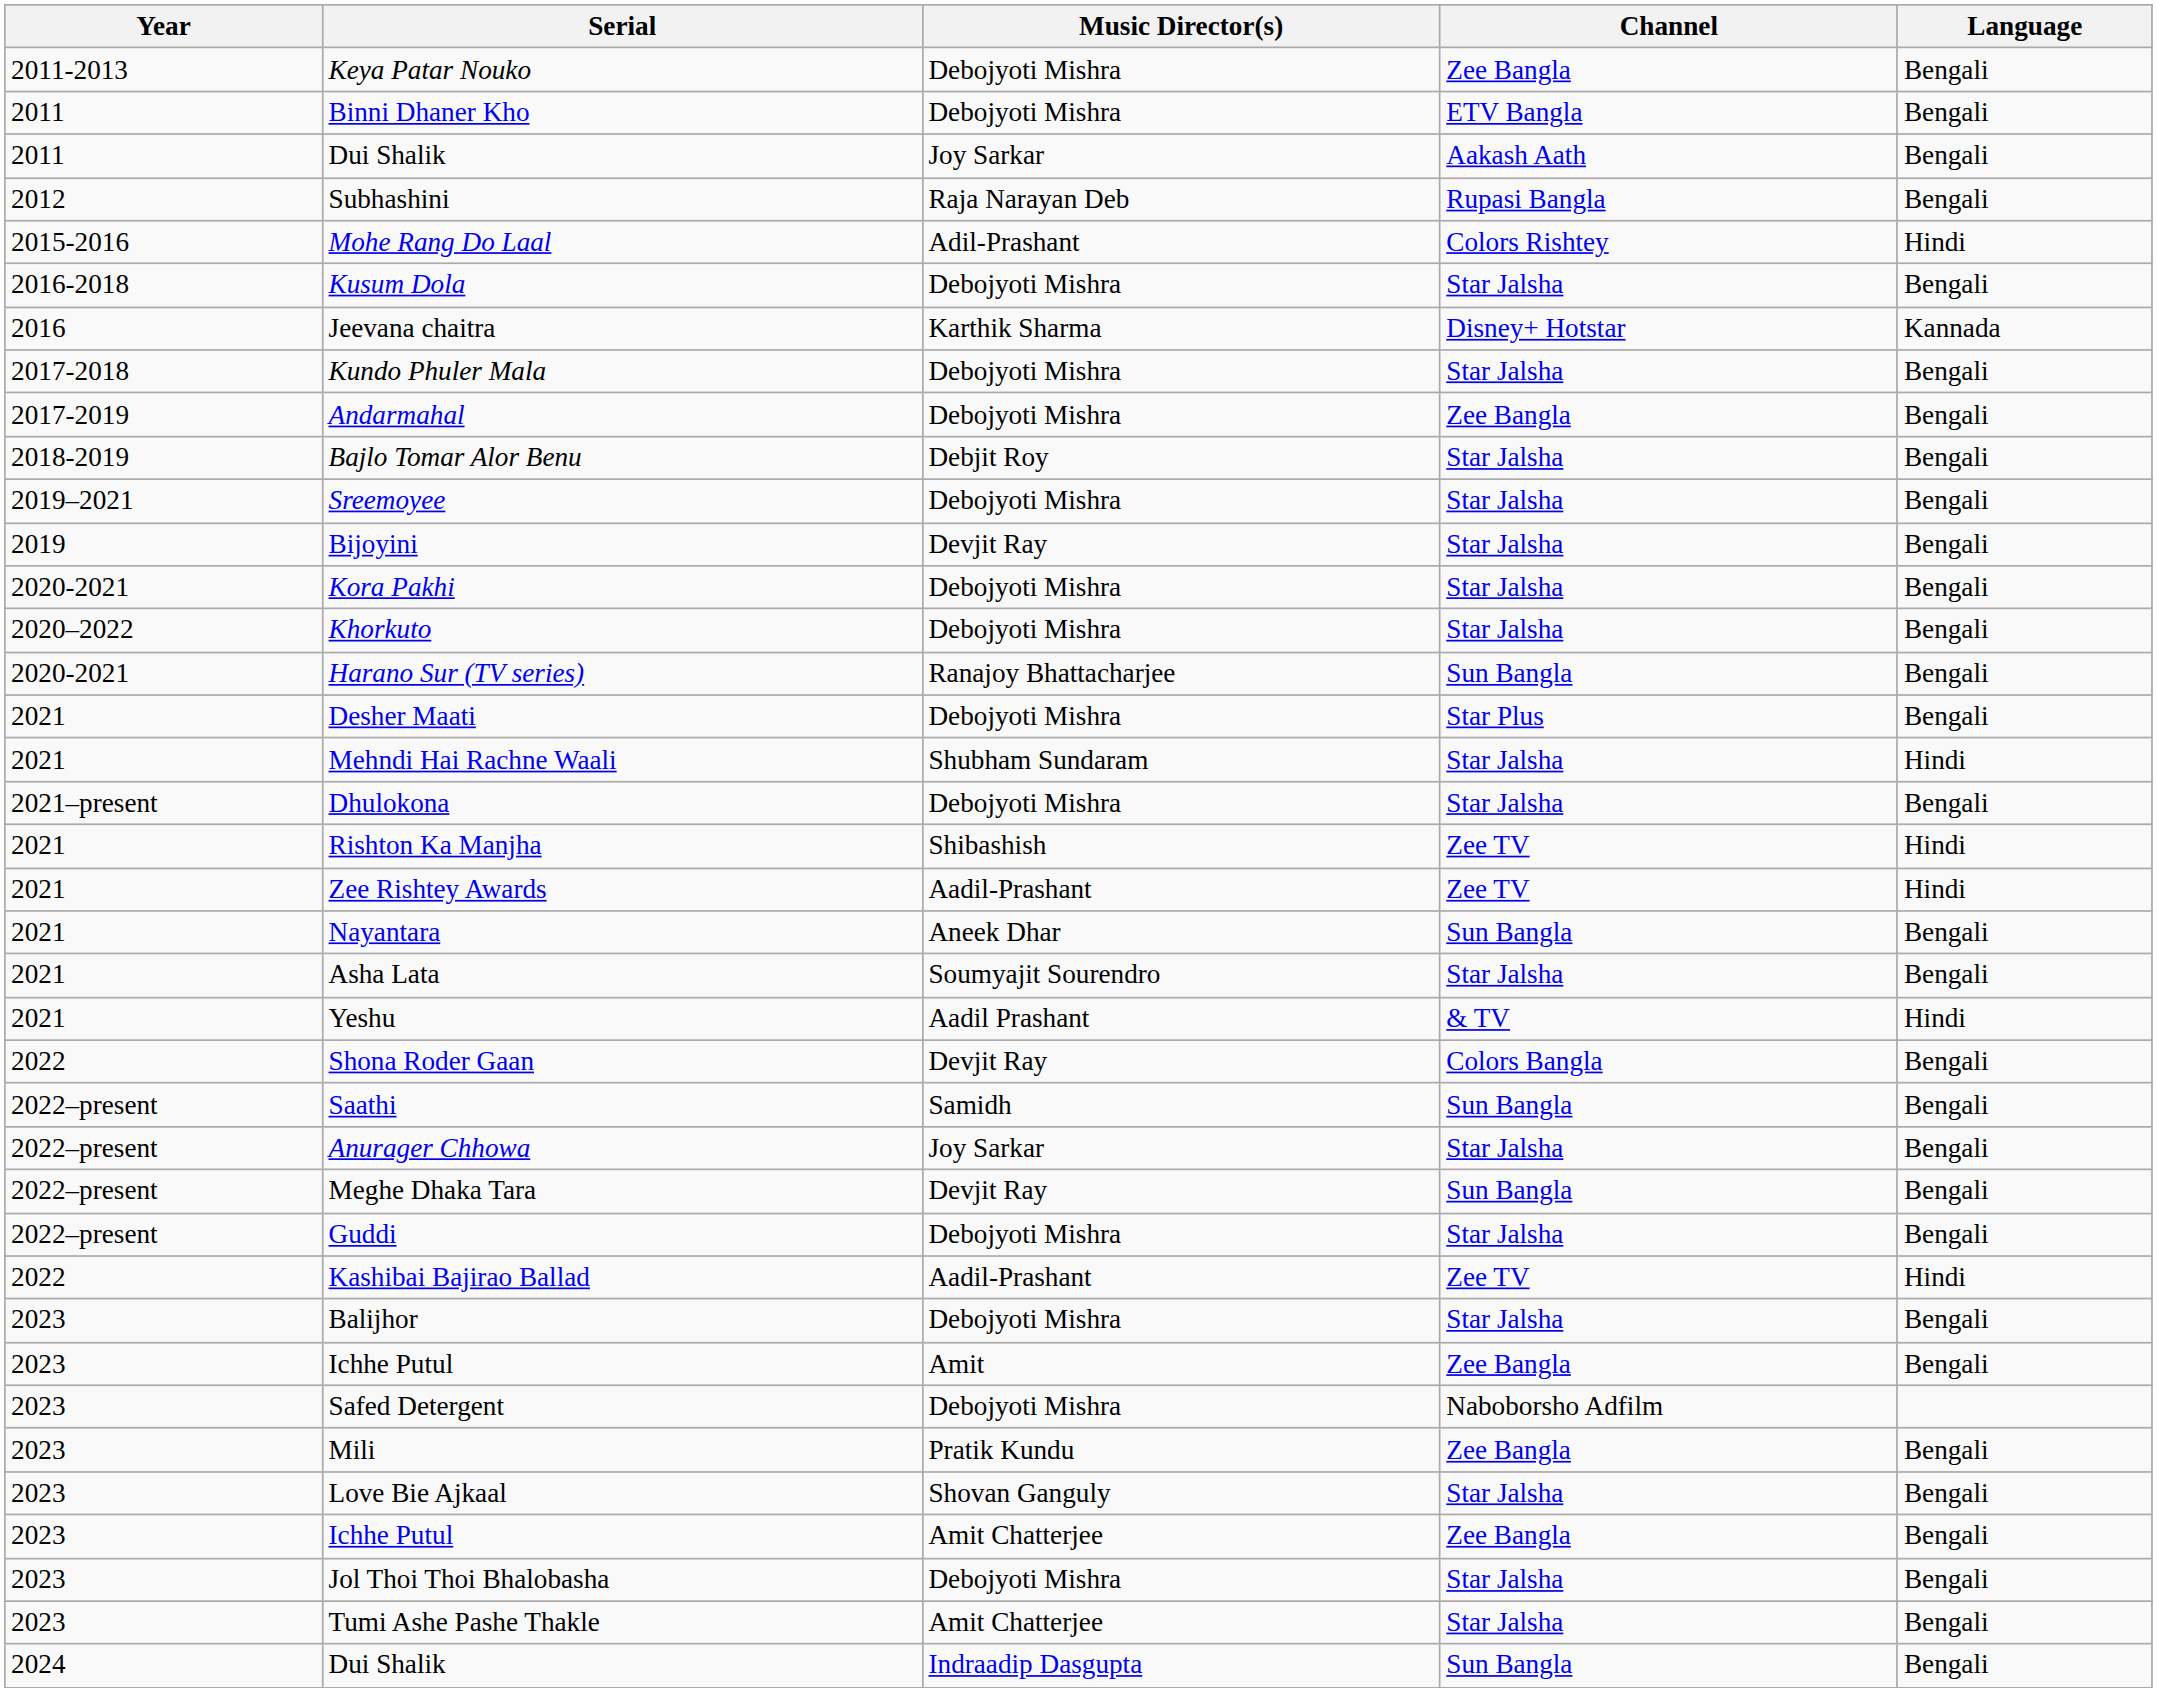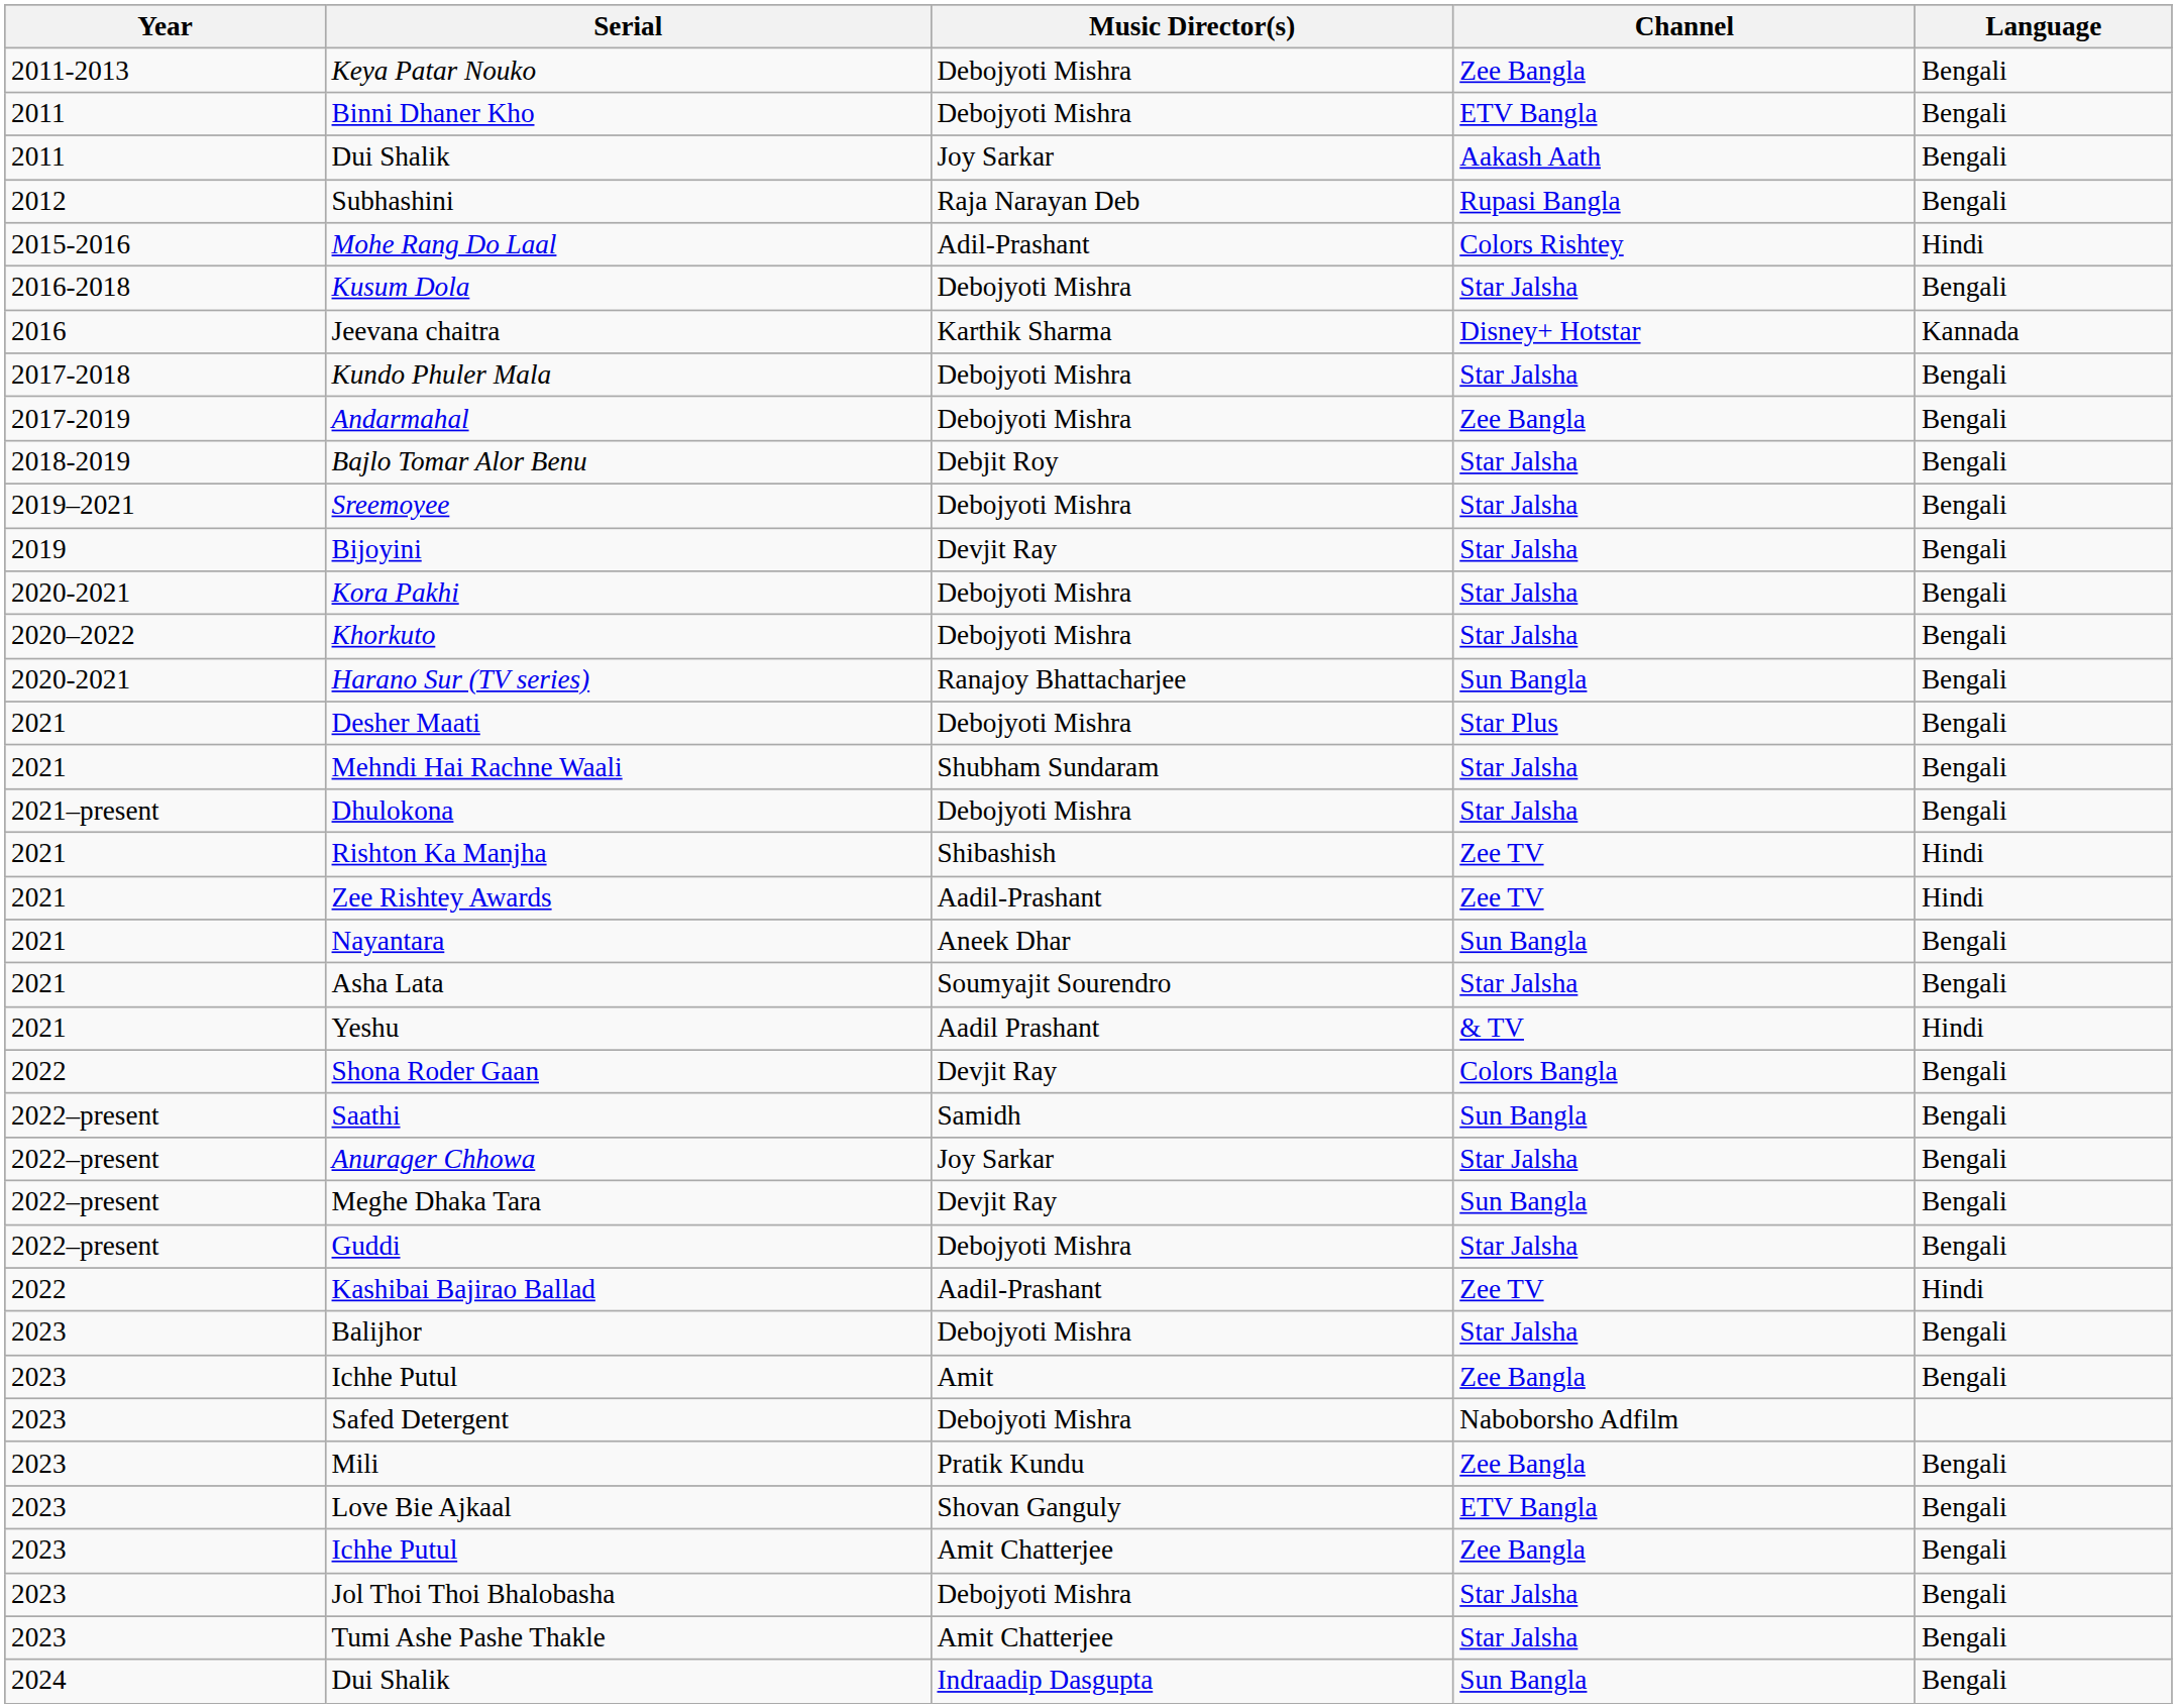Mehndi Hai Rachne Waali | Language: Hindi -> Bengali
Love Bie Ajkaal | Channel: Star Jalsha -> ETV Bangla
